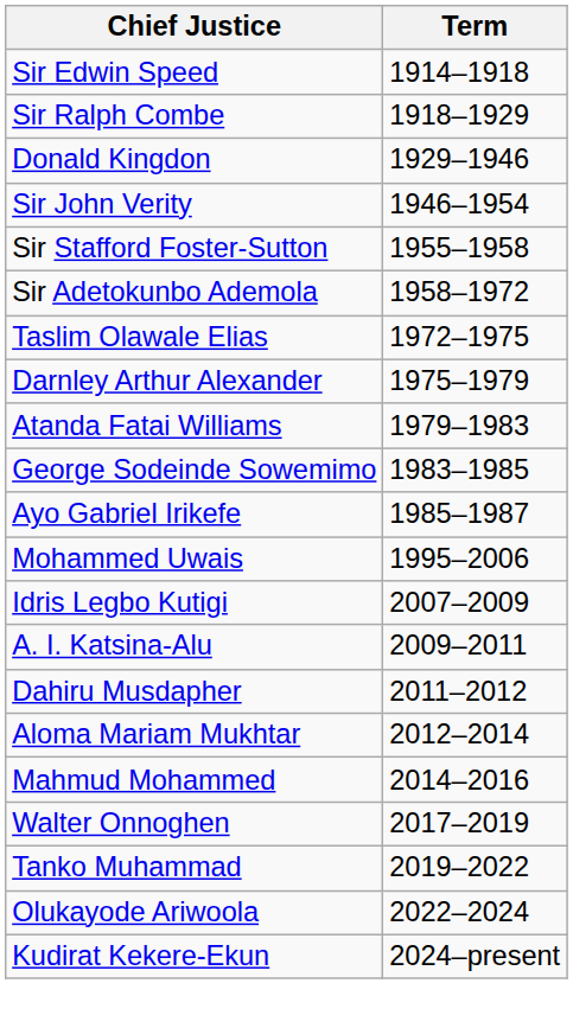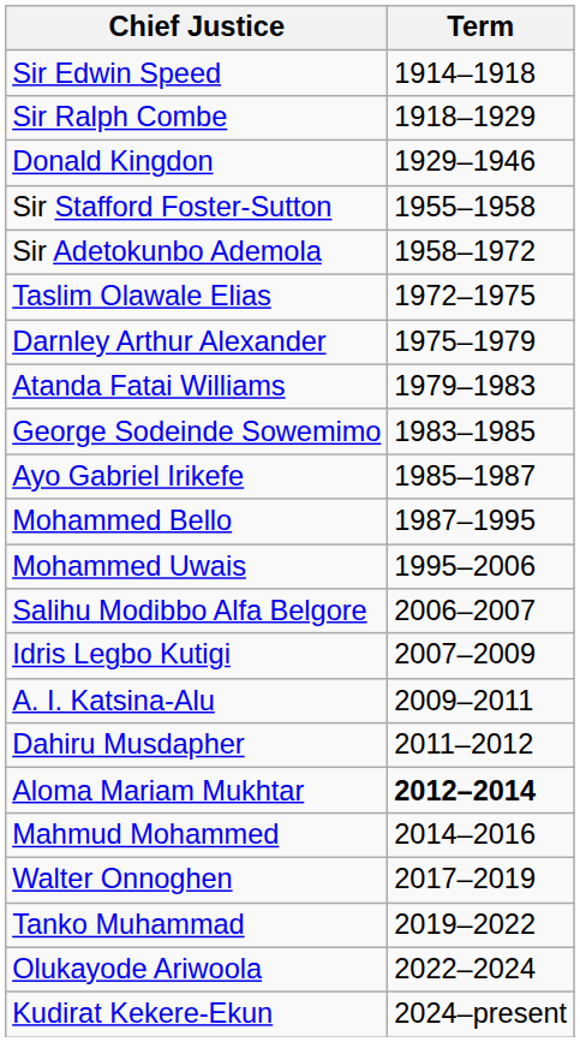- row: Sir John Verity | 1946–1954
+ row: Mohammed Bello | 1987–1995
+ row: Salihu Modibbo Alfa Belgore | 2006–2007
Aloma Mariam Mukhtar | Term: normal -> bold
